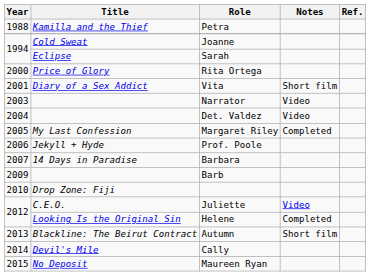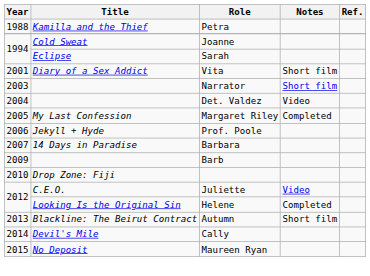- row: 2000 | Price of Glory | Rita Ortega
Narrator | Notes: Video -> Short film
